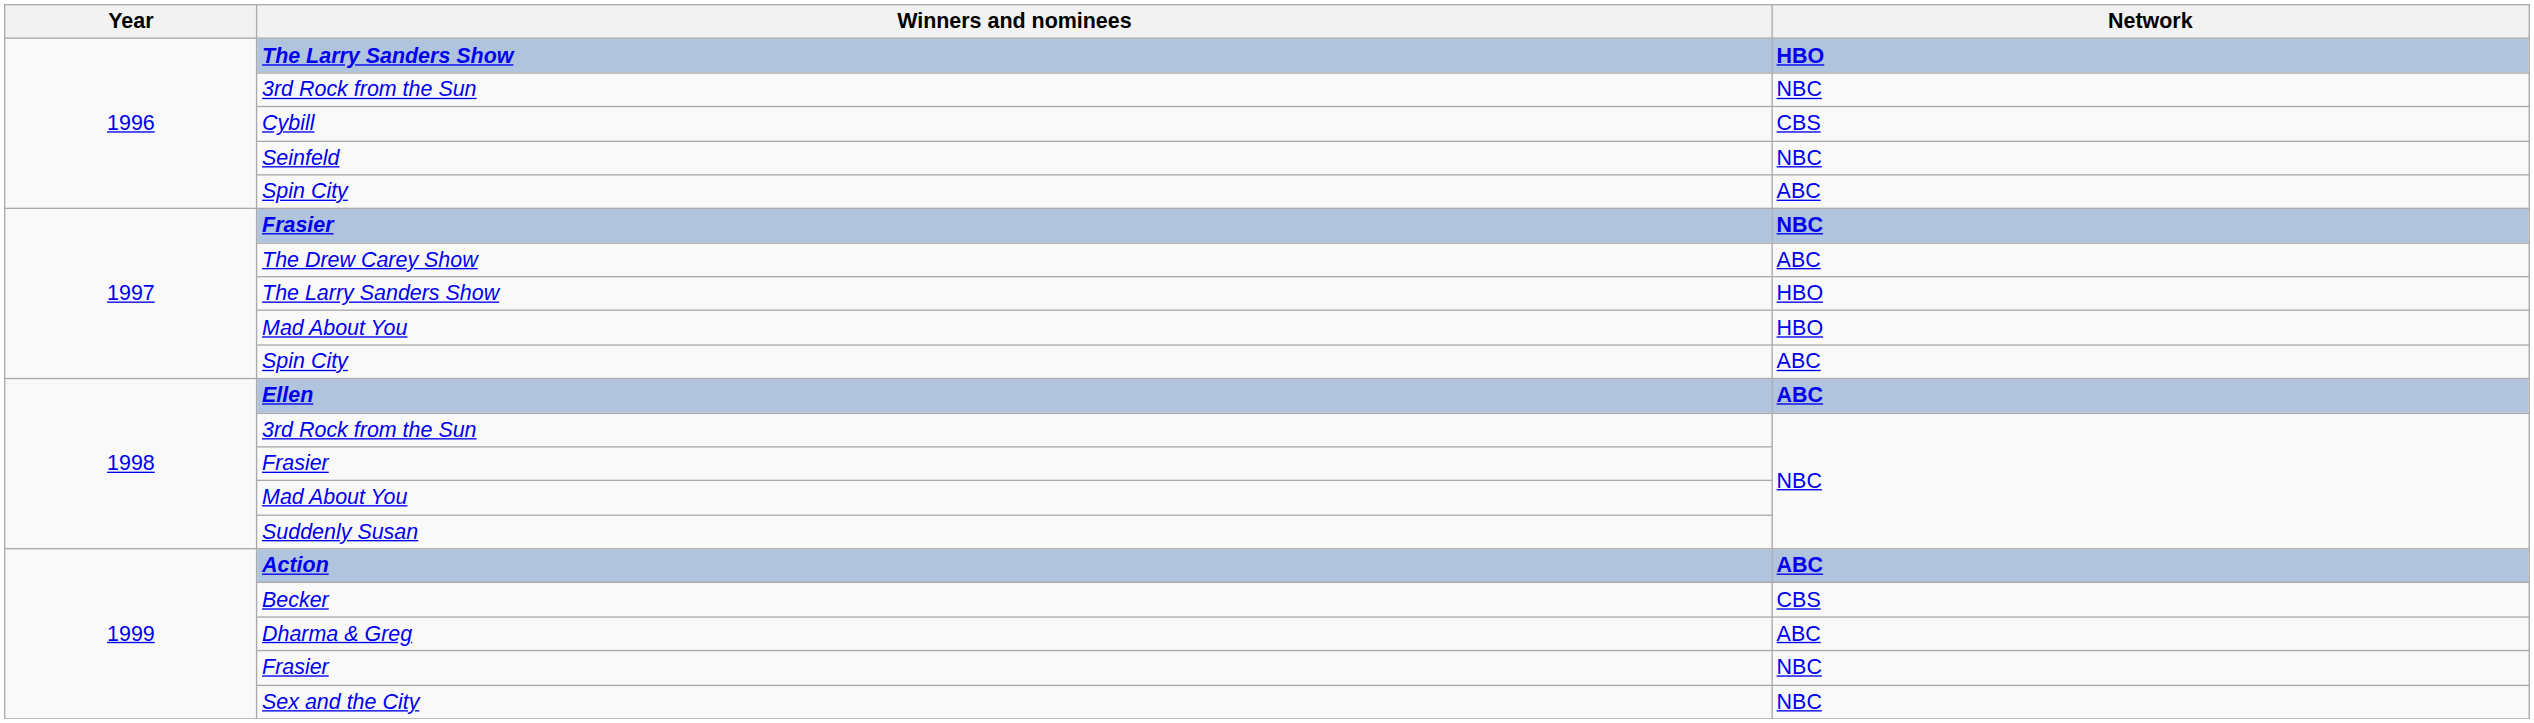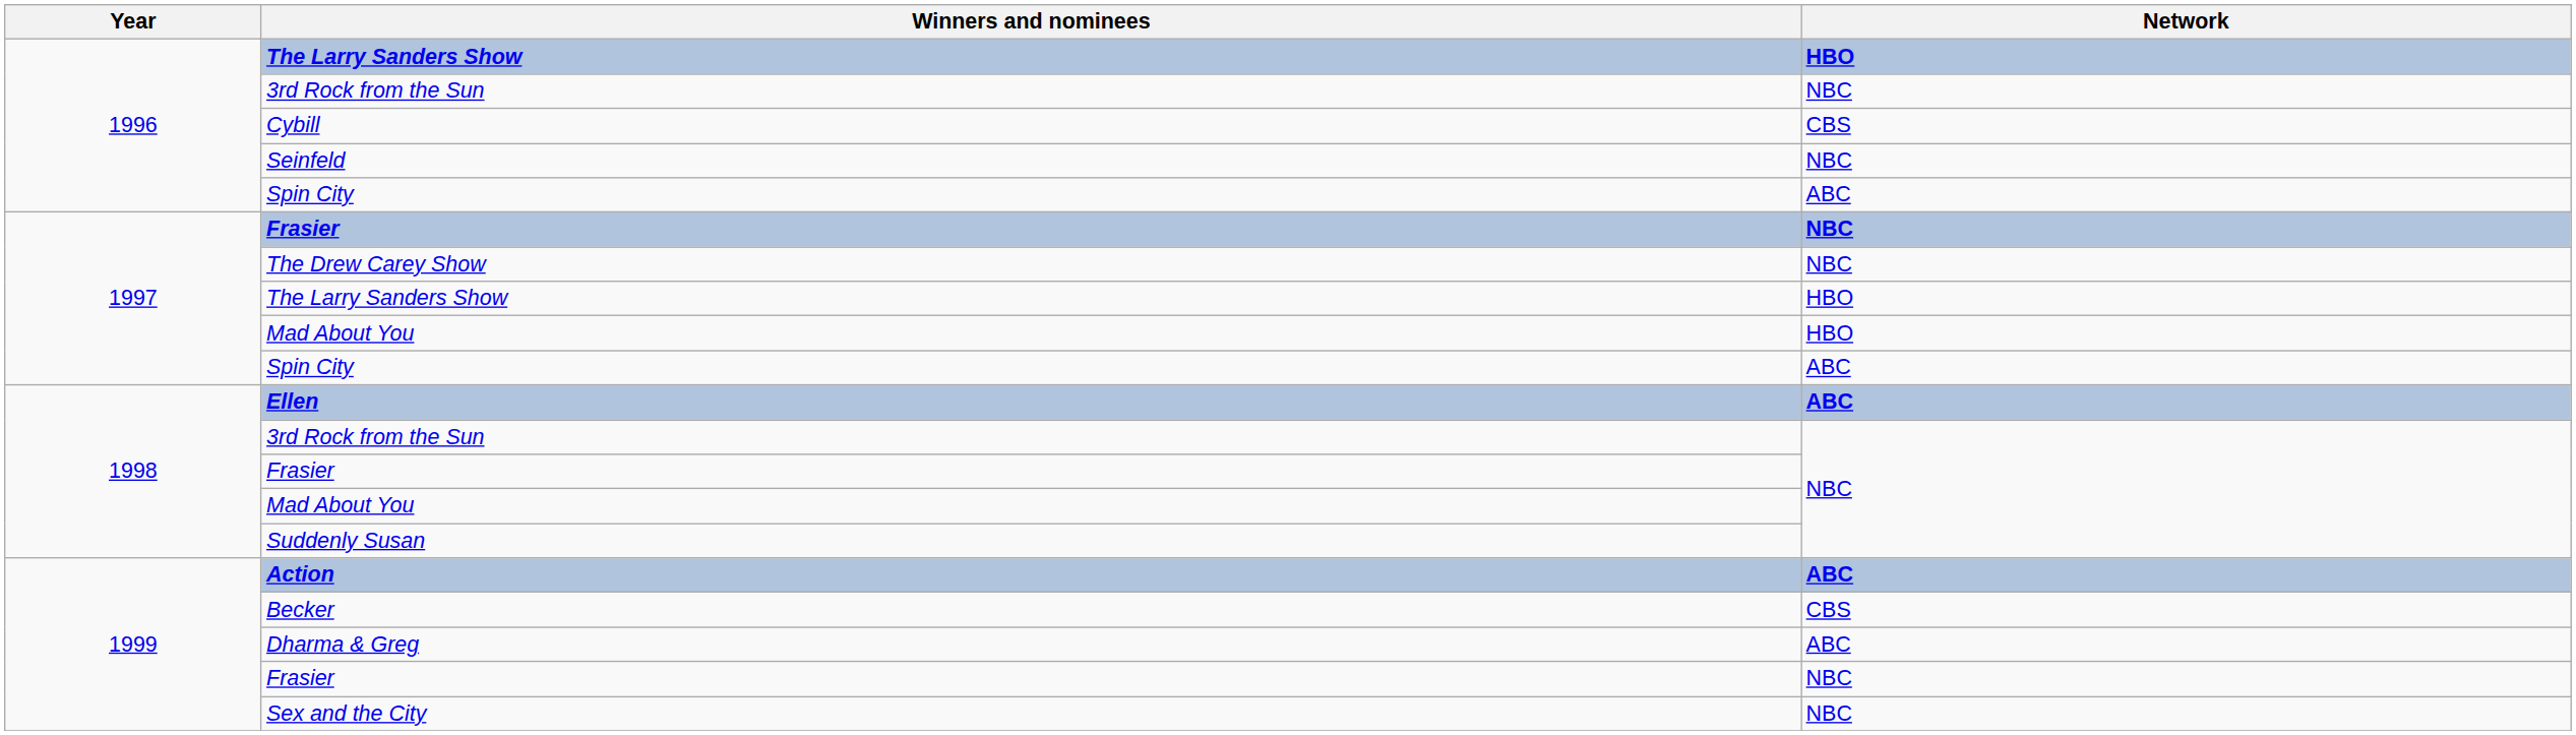The Drew Carey Show | Network: ABC -> NBC
